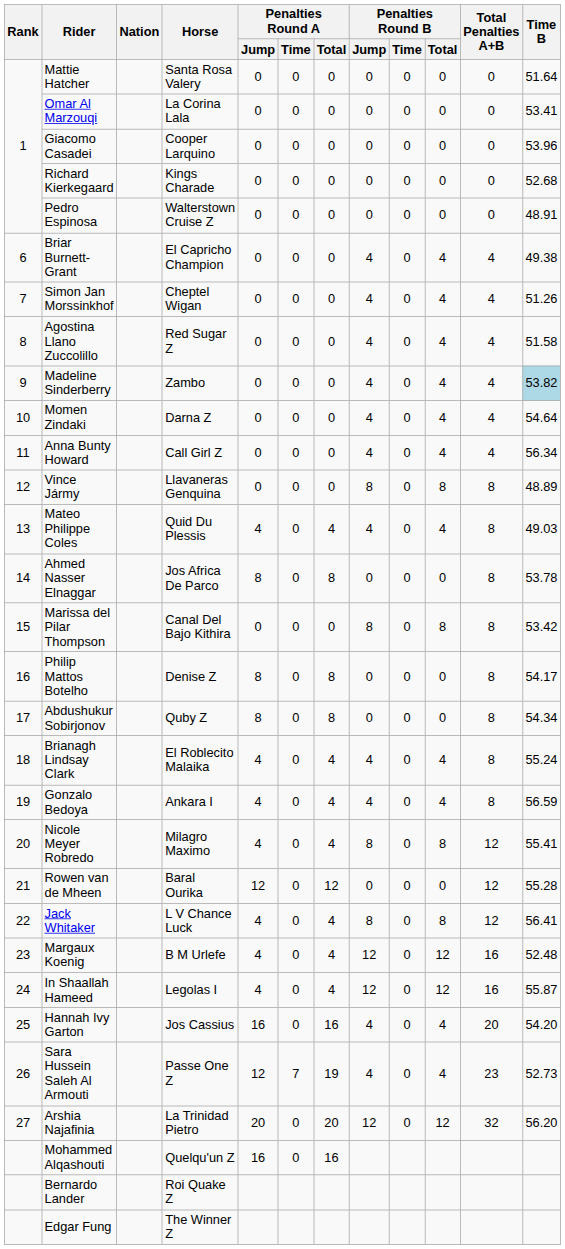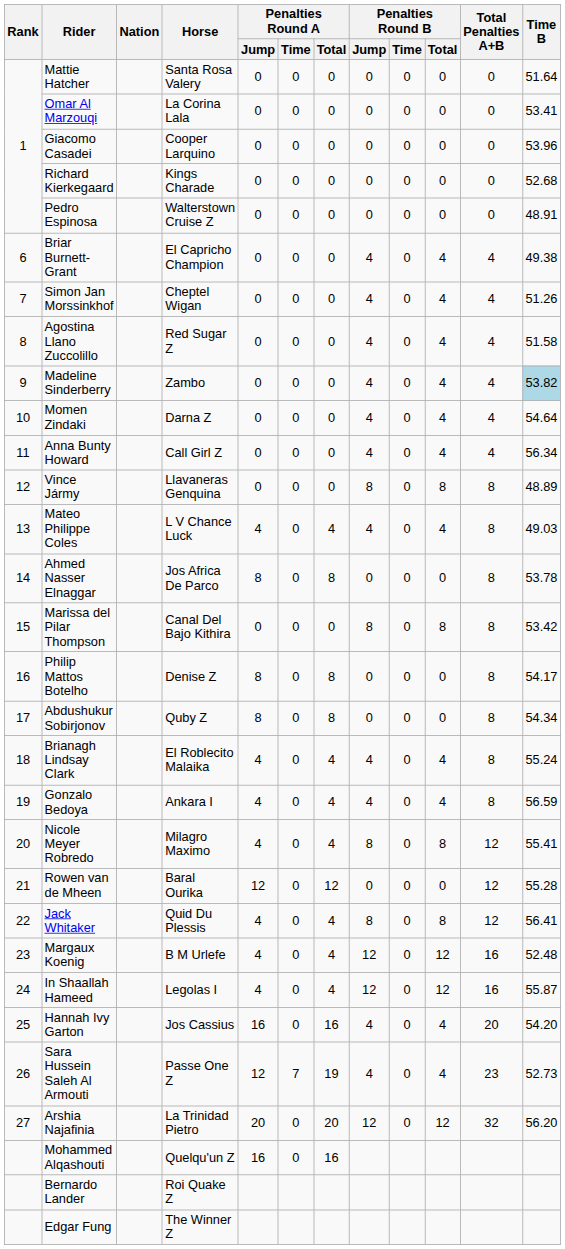Mateo Philippe Coles | Horse: Quid Du Plessis -> L V Chance Luck
Jack Whitaker | Horse: L V Chance Luck -> Quid Du Plessis
